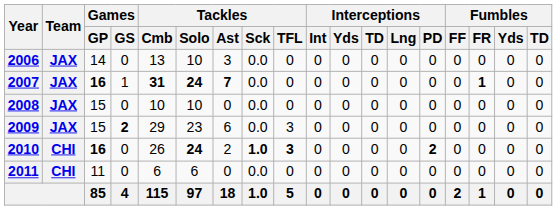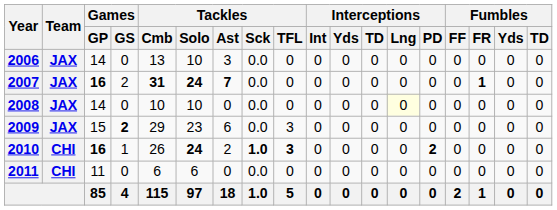2007 | Games / GS: 1 -> 2
2008 | Games / GP: 15 -> 14
2008 | Interceptions / Lng: no background -> lightyellow background
2010 | Games / GS: 0 -> 1
